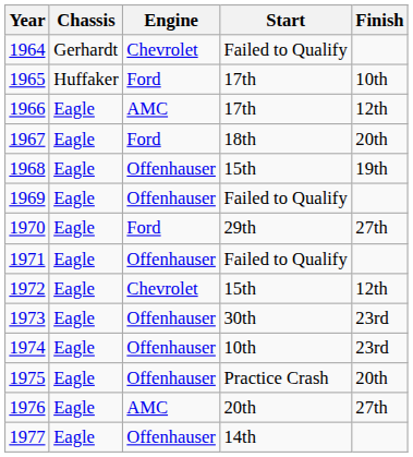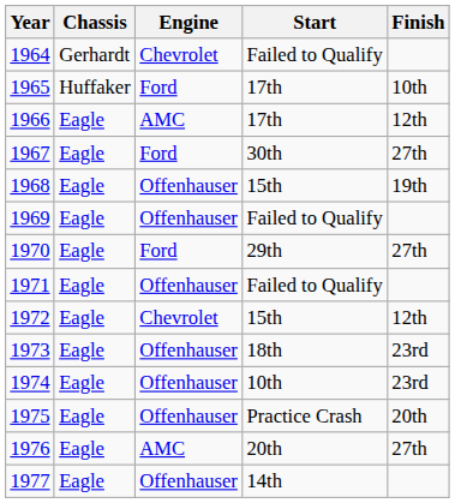1967 | Start: 18th -> 30th
1967 | Finish: 20th -> 27th
1973 | Start: 30th -> 18th
